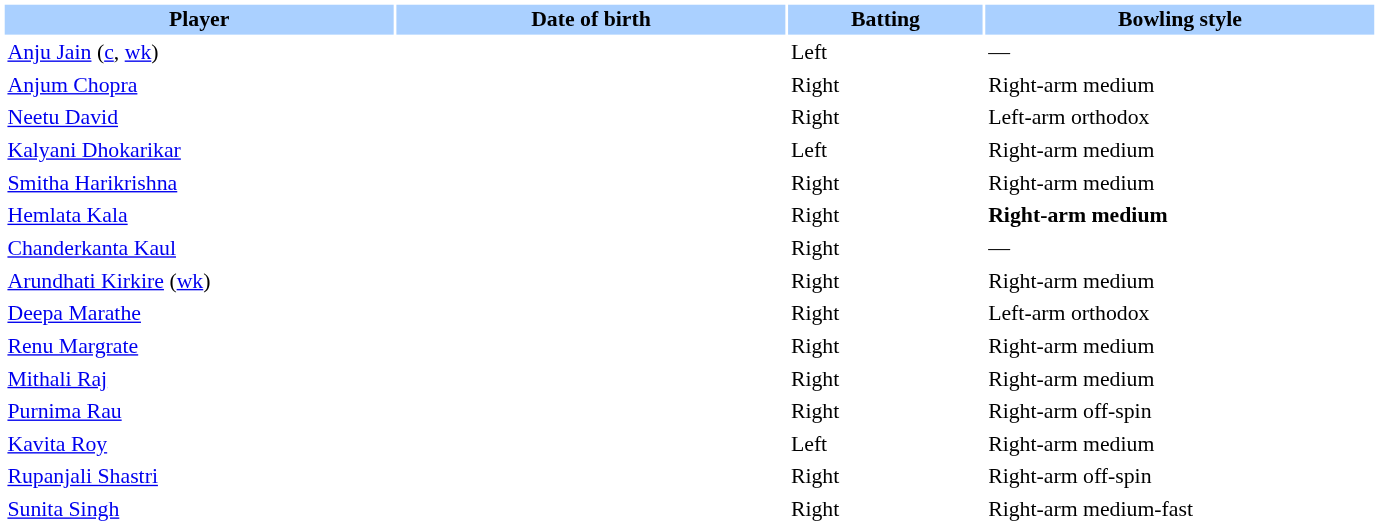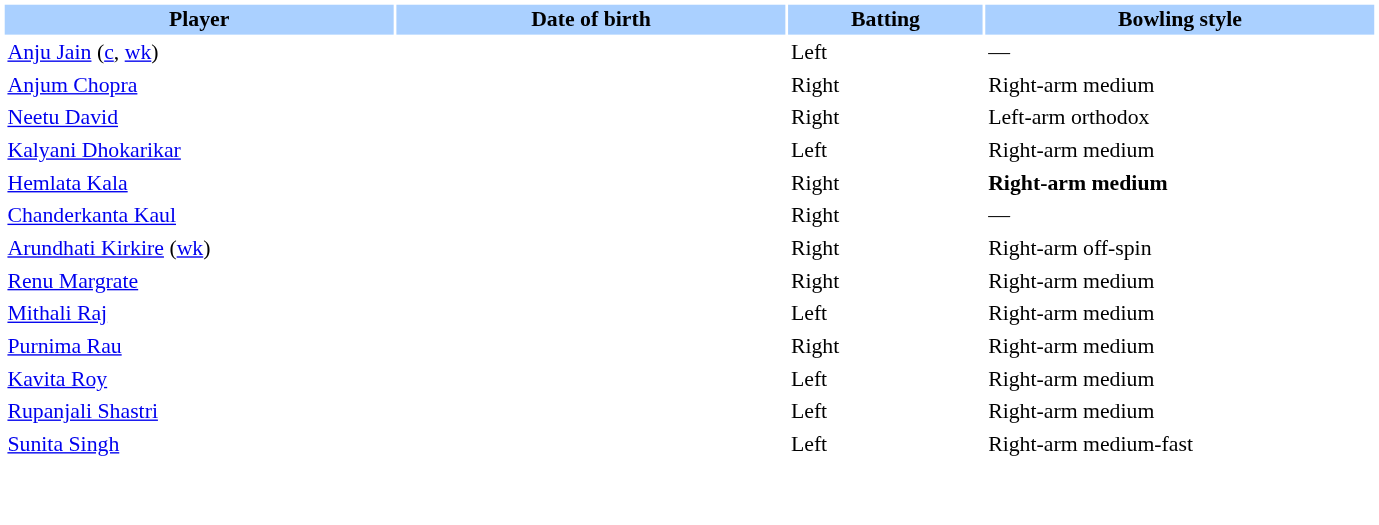- row: Smitha Harikrishna | Right | Right-arm medium
Arundhati Kirkire (wk) | Bowling style: Right-arm medium -> Right-arm off-spin
- row: Deepa Marathe | Right | Left-arm orthodox
Mithali Raj | Batting: Right -> Left
Purnima Rau | Bowling style: Right-arm off-spin -> Right-arm medium
Rupanjali Shastri | Batting: Right -> Left
Rupanjali Shastri | Bowling style: Right-arm off-spin -> Right-arm medium
Sunita Singh | Batting: Right -> Left
